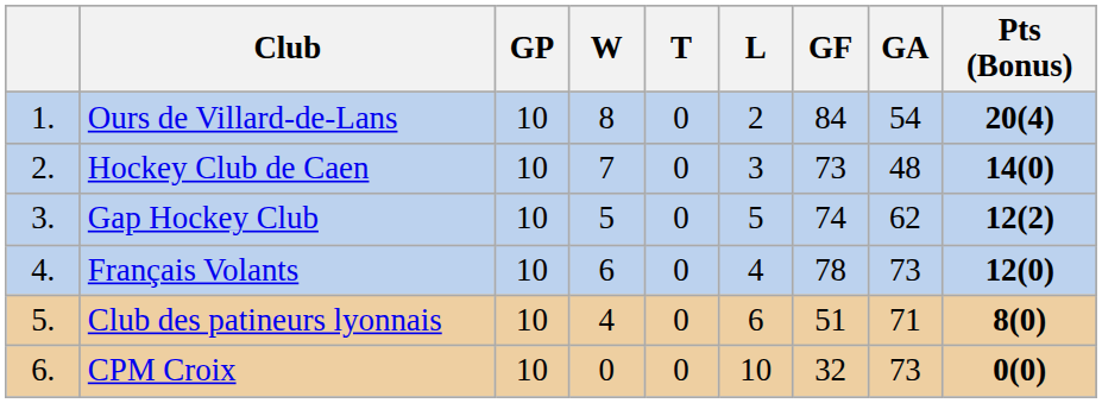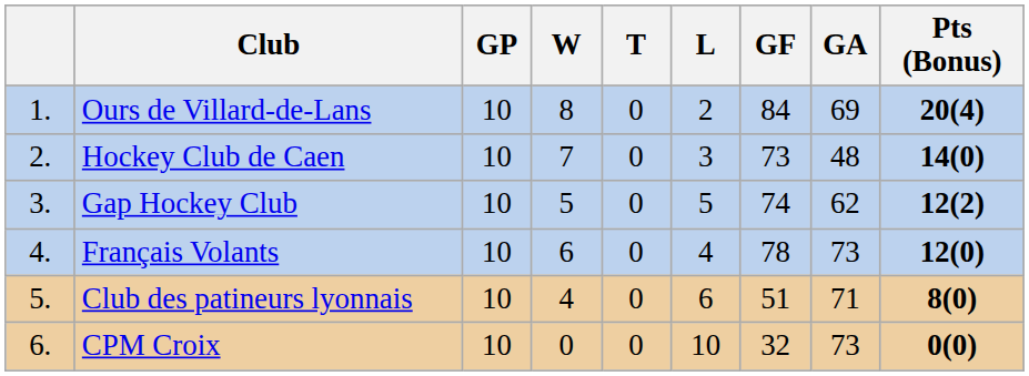Ours de Villard-de-Lans | GA: 54 -> 69
